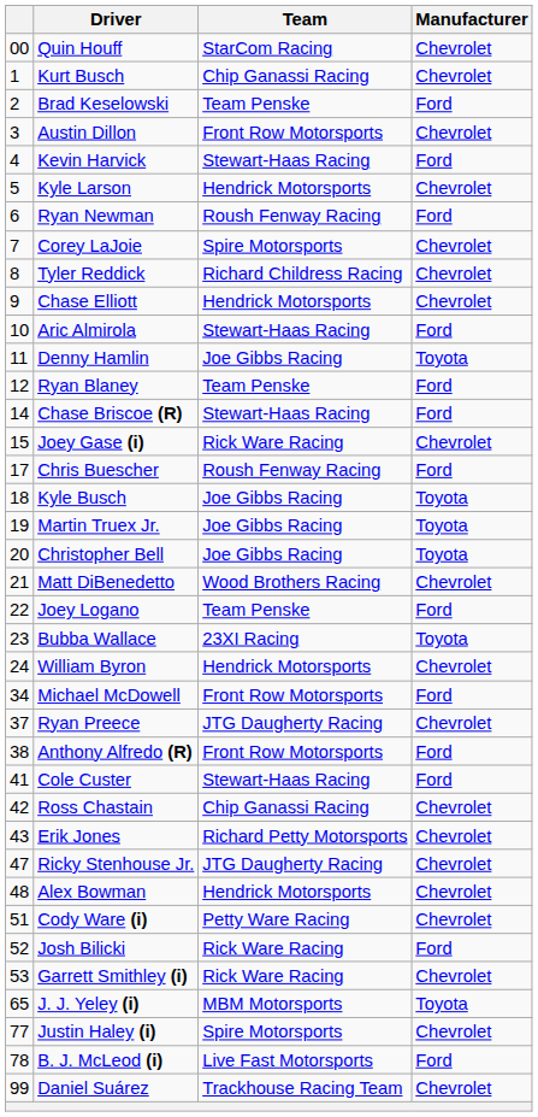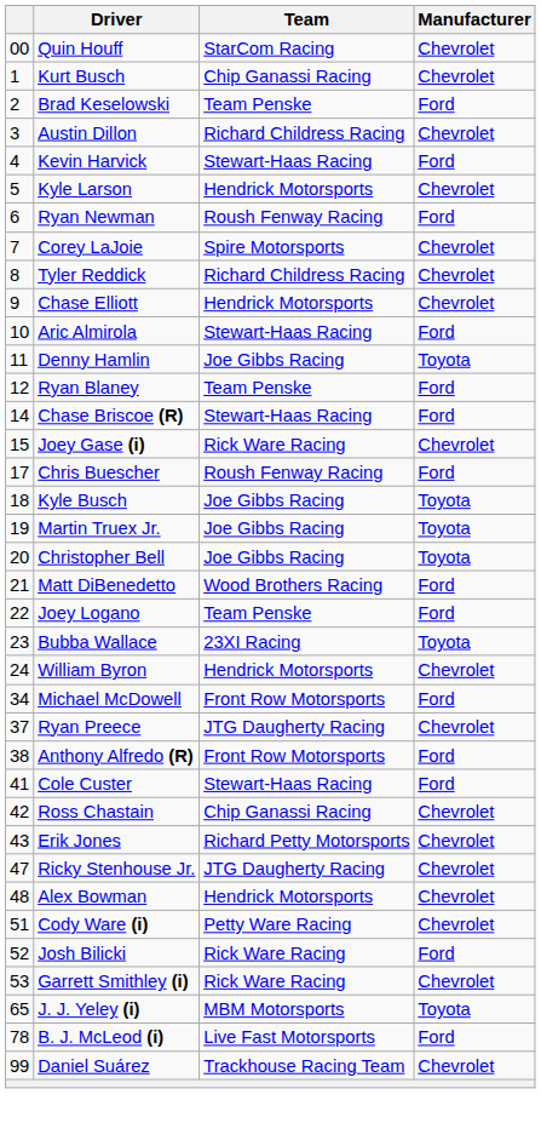Austin Dillon | Team: Front Row Motorsports -> Richard Childress Racing
Matt DiBenedetto | Manufacturer: Chevrolet -> Ford
- row: 77 | Justin Haley (i) | Spire Motorsports | Chevrolet
